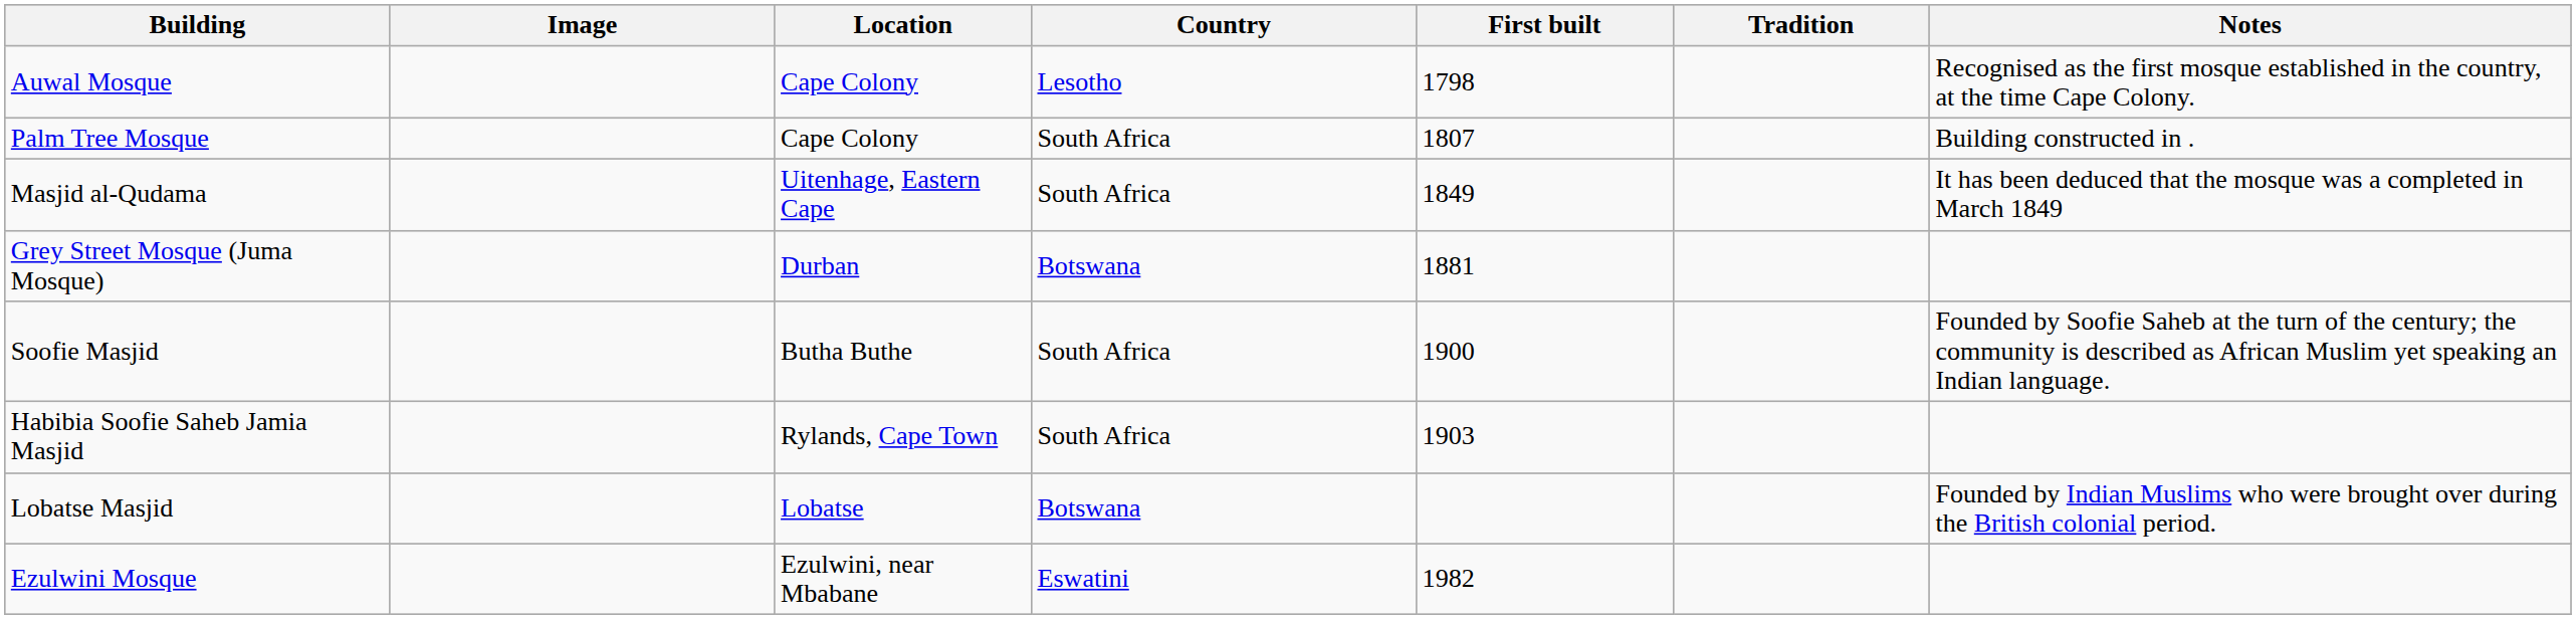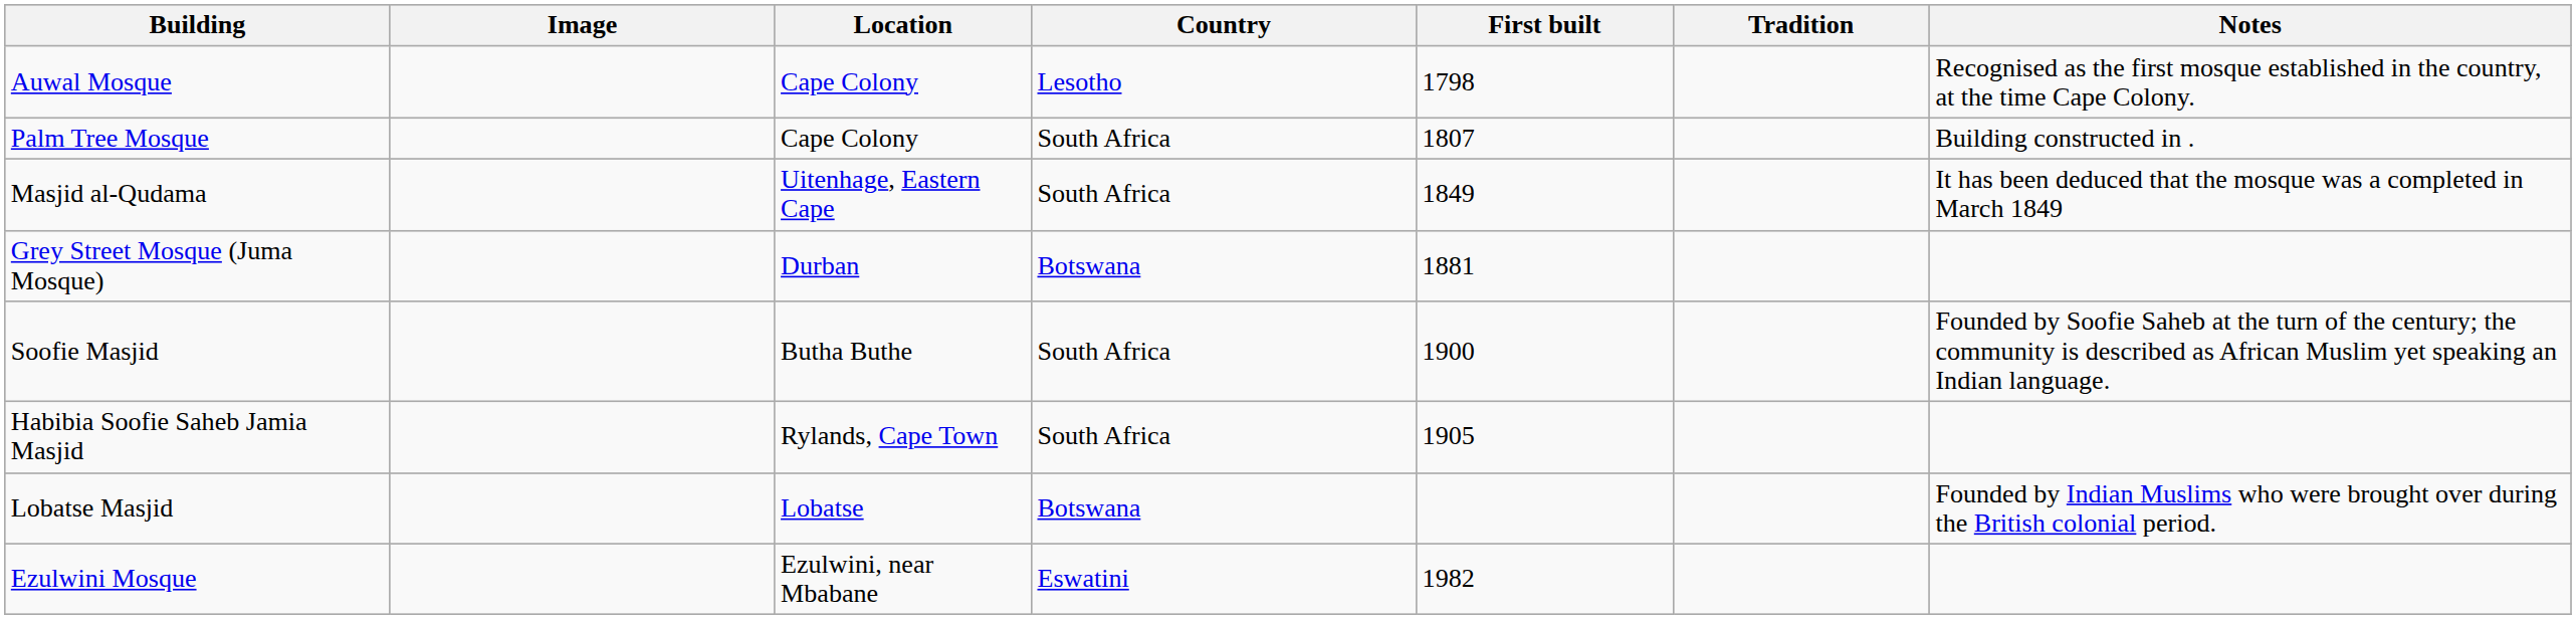Habibia Soofie Saheb Jamia Masjid | First built: 1903 -> 1905
